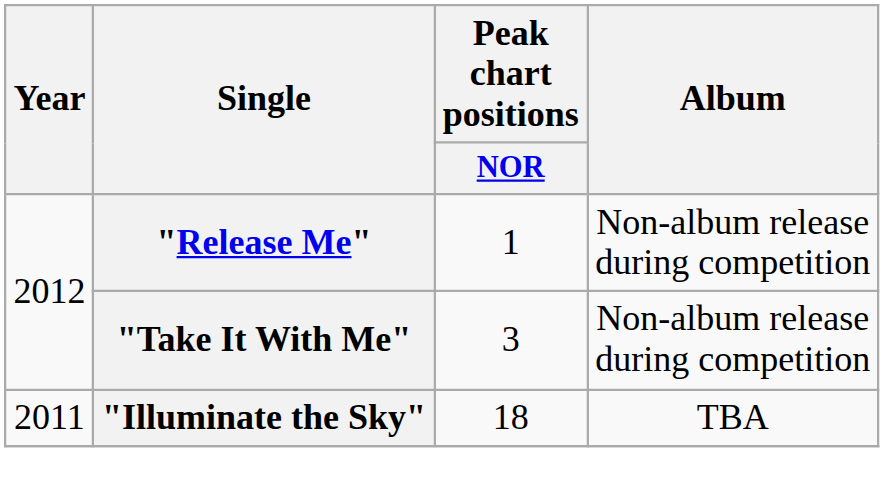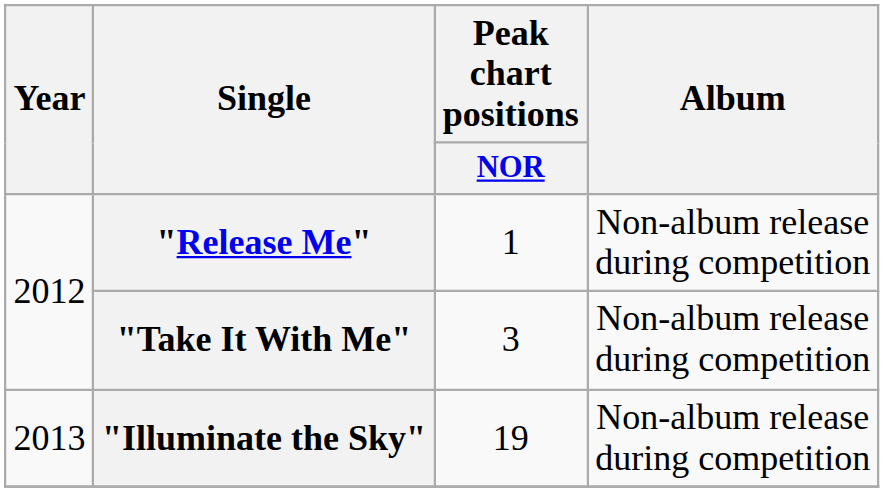"Illuminate the Sky" | Year: 2011 -> 2013
"Illuminate the Sky" | Peak chart positions / NOR: 18 -> 19
"Illuminate the Sky" | Album: TBA -> Non-album release during competition
